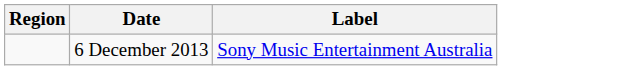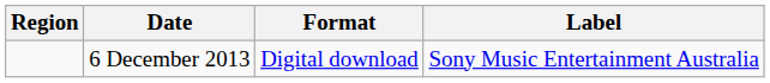+ column: Format | Digital download
